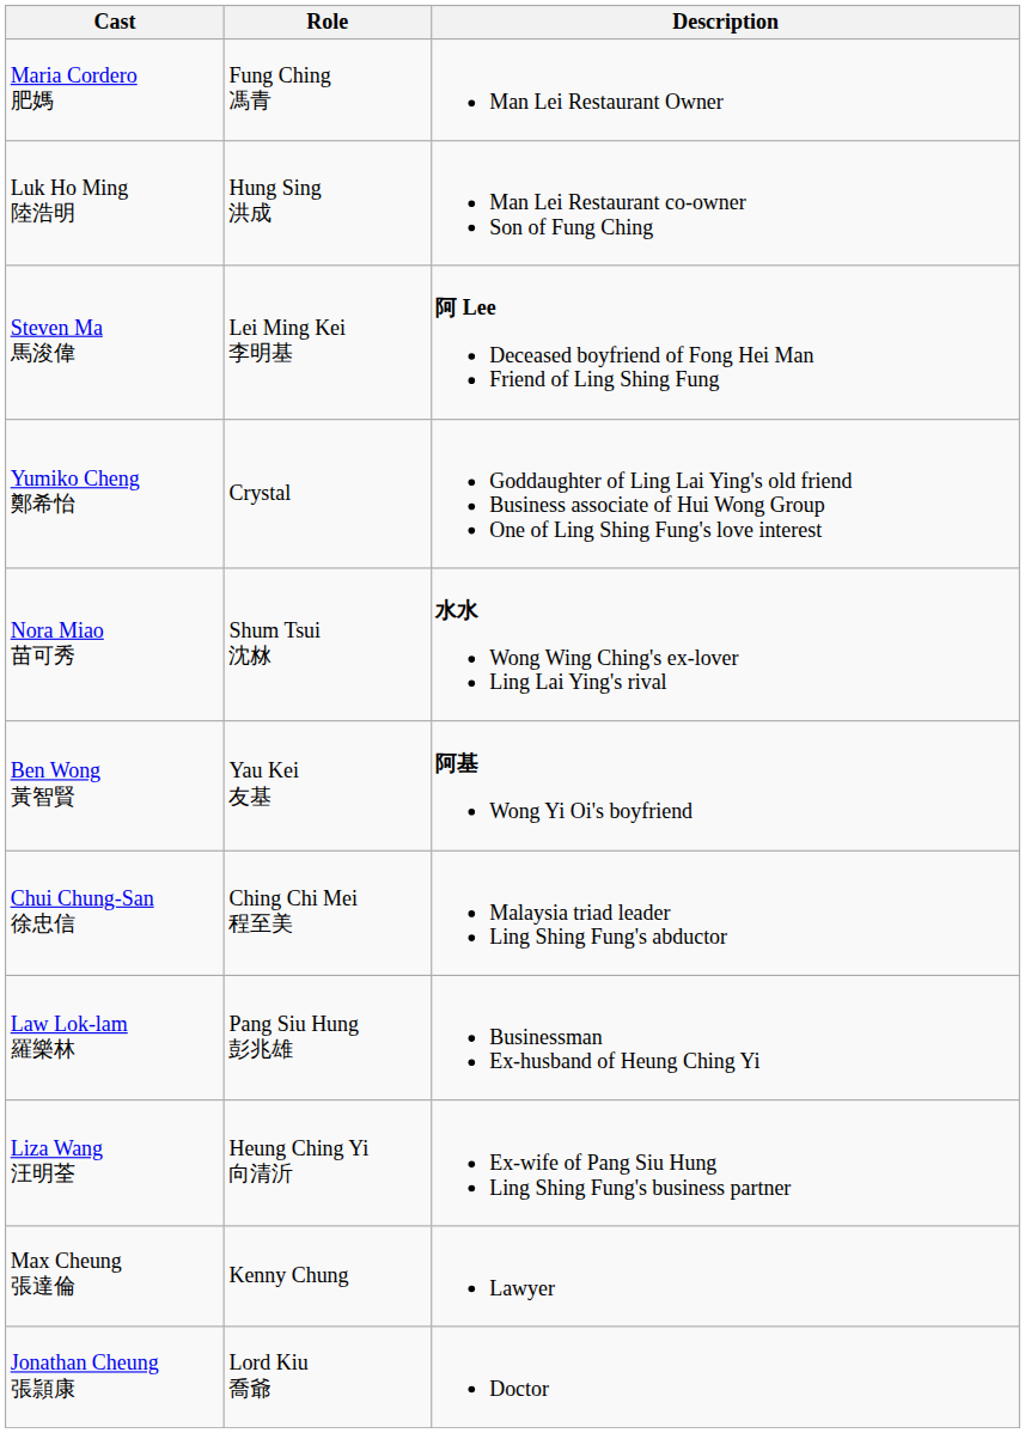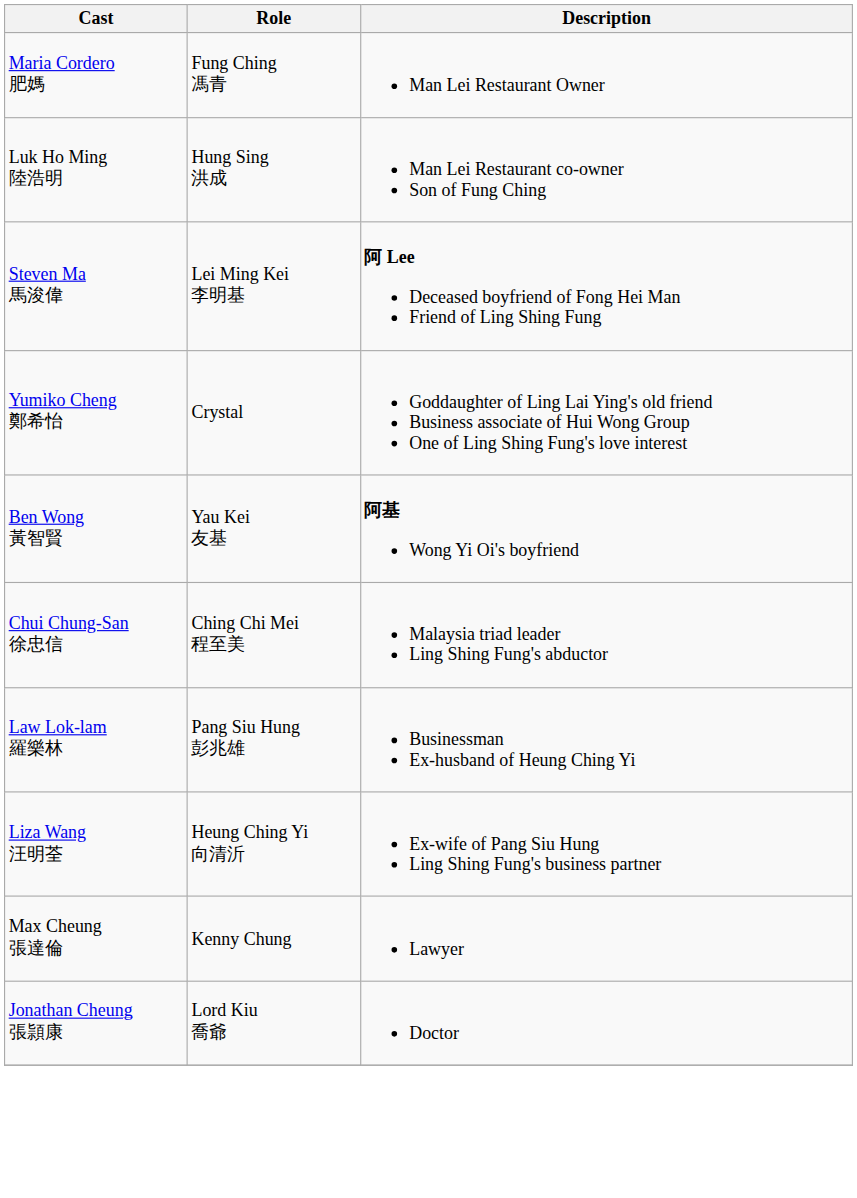- row: Nora Miao 苗可秀 | Shum Tsui 沈沝 | 水水 Wong Wing Ching's ex-lover Ling Lai Ying's rival
